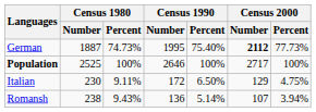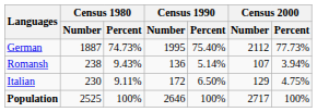German | Census 2000 / Number: bold -> normal
rows swapped: Romansh <-> Population
